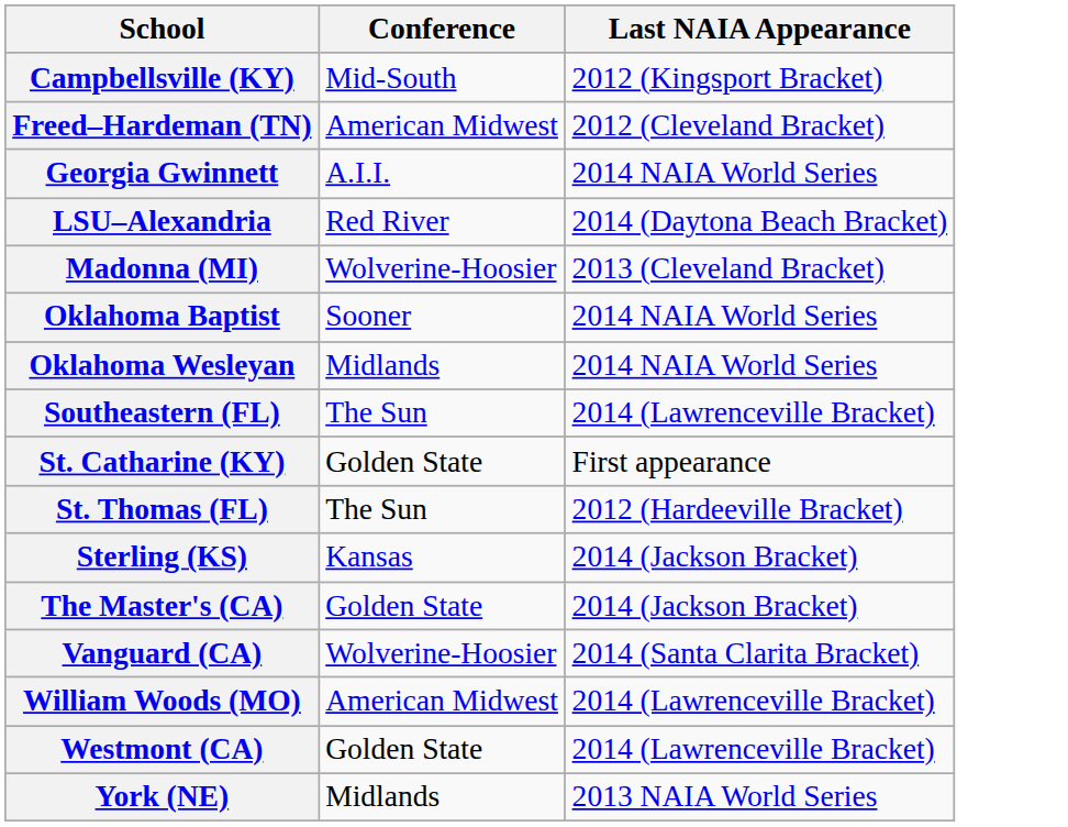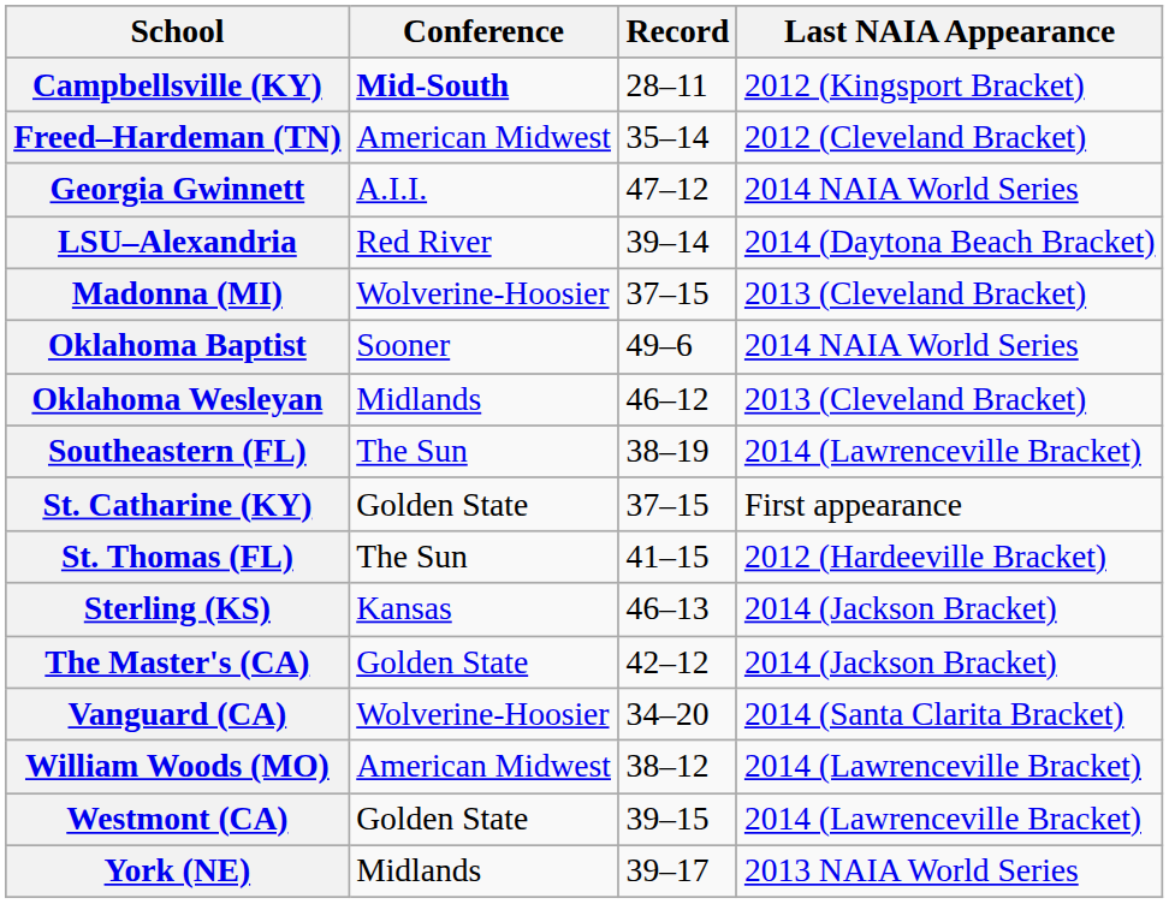+ column: Record | 28–11 | 35–14 | 47–12 | 39–14 | 37–15 | 49–6 | 46–12 | 38–19 | 37–15 | 41–15 | 46–13 | 42–12 | 34–20 | 38–12 | 39–15 | 39–17
Campbellsville (KY) | Conference: normal -> bold
Oklahoma Wesleyan | Last NAIA Appearance: 2014 NAIA World Series -> 2013 (Cleveland Bracket)
